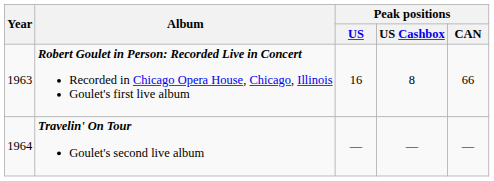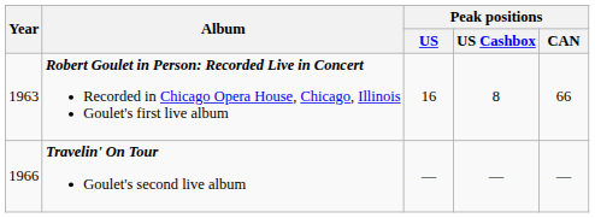Travelin' On Tour Goulet's second live album | Year: 1964 -> 1966
